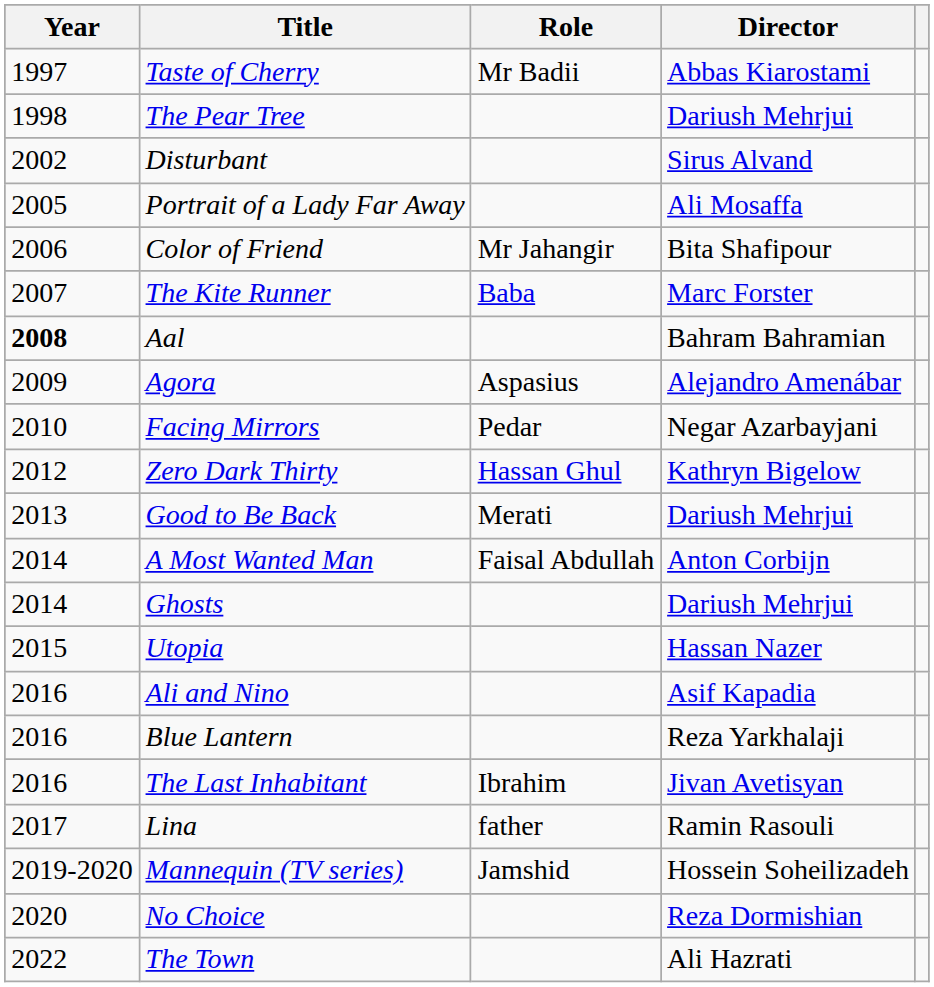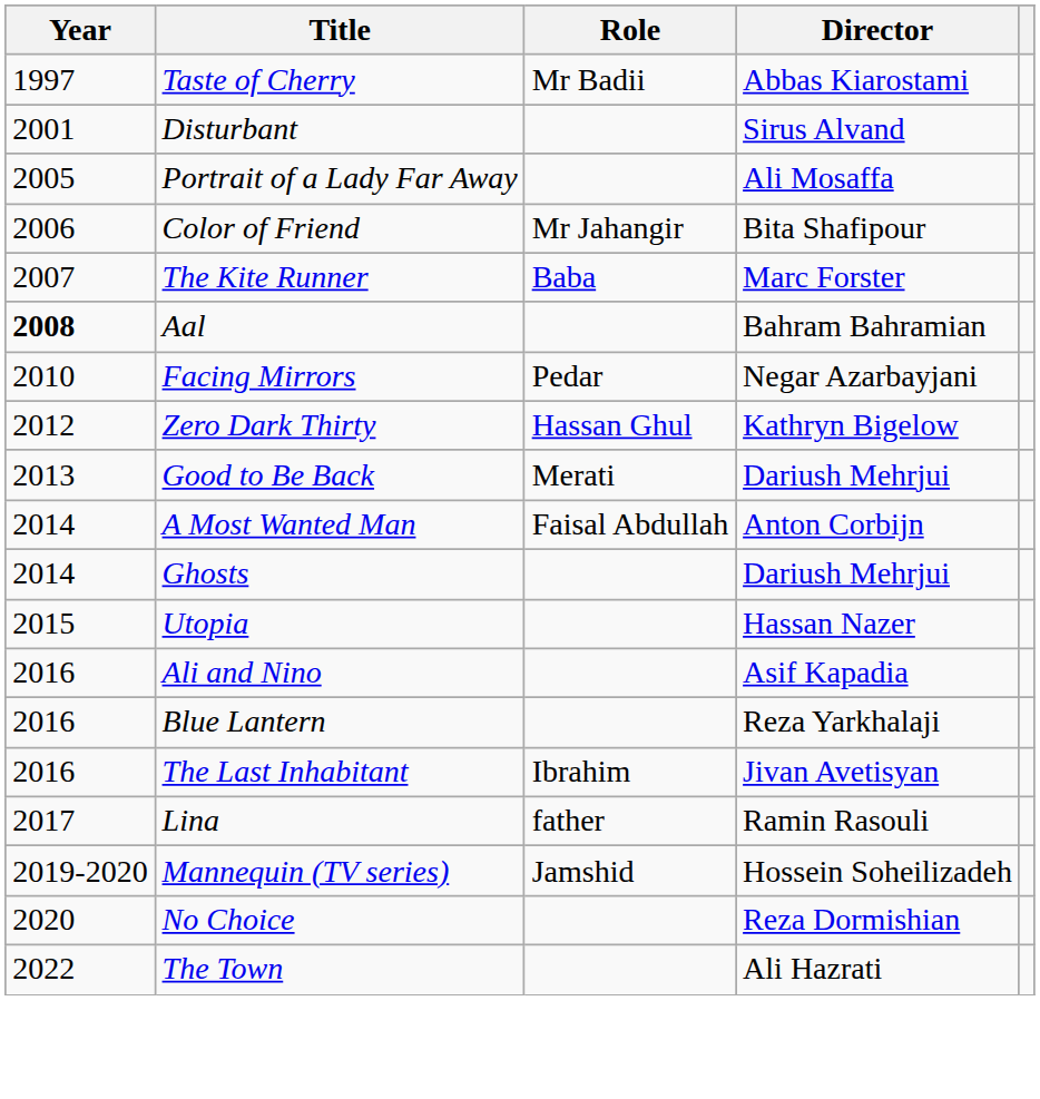- row: 1998 | The Pear Tree | Dariush Mehrjui
Disturbant | Year: 2002 -> 2001
- row: 2009 | Agora | Aspasius | Alejandro Amenábar
